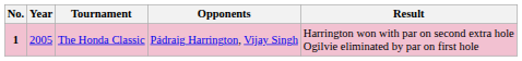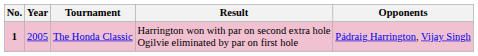columns swapped: Opponents <-> Result
